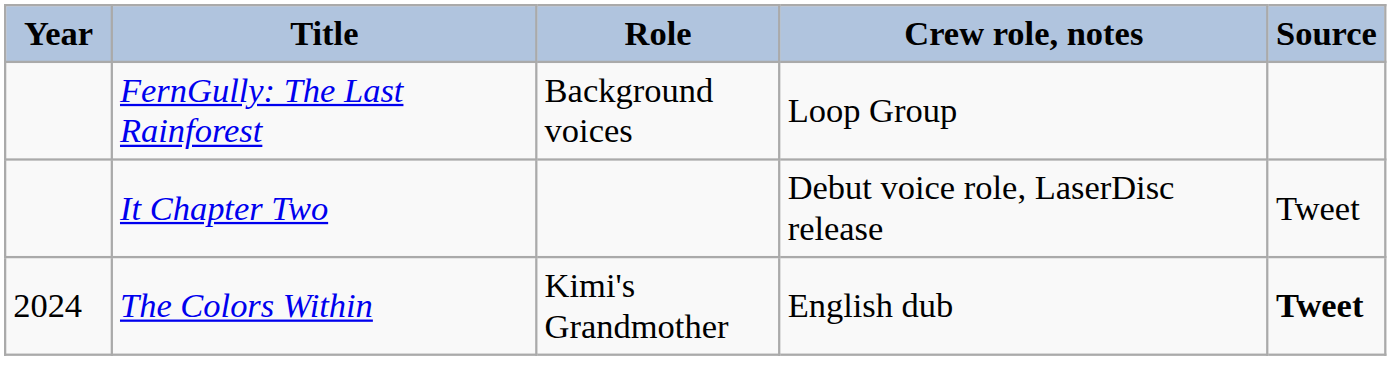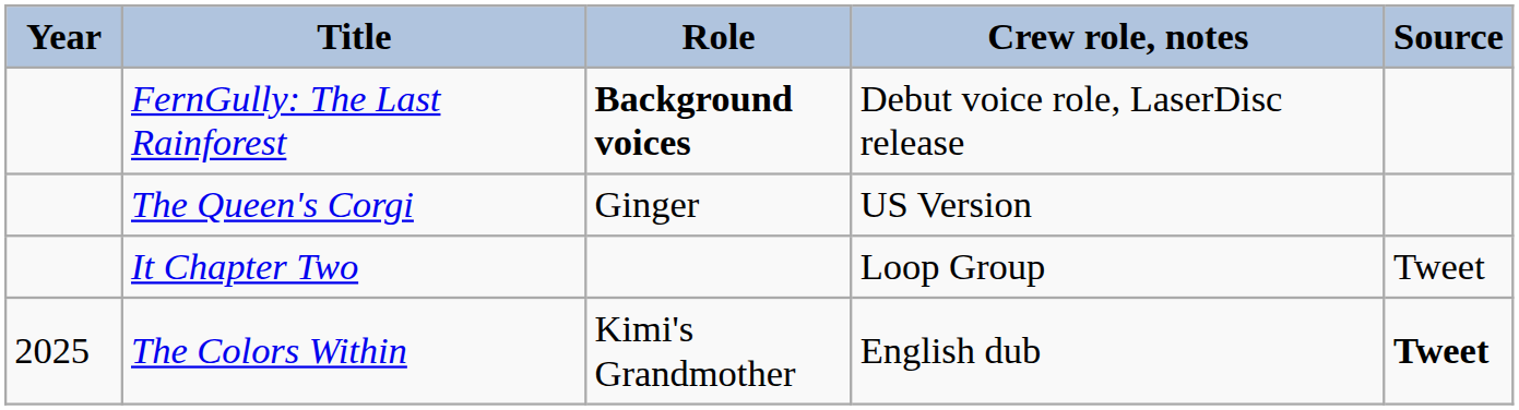FernGully: The Last Rainforest | Role: normal -> bold
FernGully: The Last Rainforest | Crew role, notes: Loop Group -> Debut voice role, LaserDisc release
+ row: The Queen's Corgi | Ginger | US Version
It Chapter Two | Crew role, notes: Debut voice role, LaserDisc release -> Loop Group
The Colors Within | Year: 2024 -> 2025
